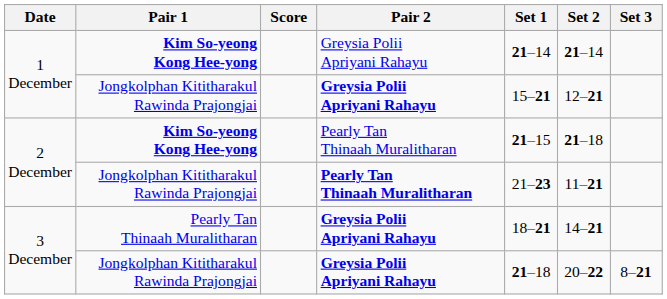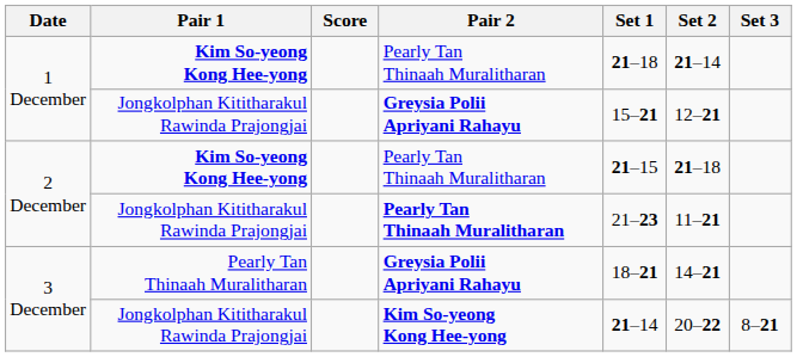1 December / Kim So-yeong Kong Hee-yong | Pair 2: Greysia Polii Apriyani Rahayu -> Pearly Tan Thinaah Muralitharan
1 December / Kim So-yeong Kong Hee-yong | Set 1: 21–14 -> 21–18
3 December / Jongkolphan Kititharakul Rawinda Prajongjai | Pair 2: Greysia Polii Apriyani Rahayu -> Kim So-yeong Kong Hee-yong
3 December / Jongkolphan Kititharakul Rawinda Prajongjai | Set 1: 21–18 -> 21–14
